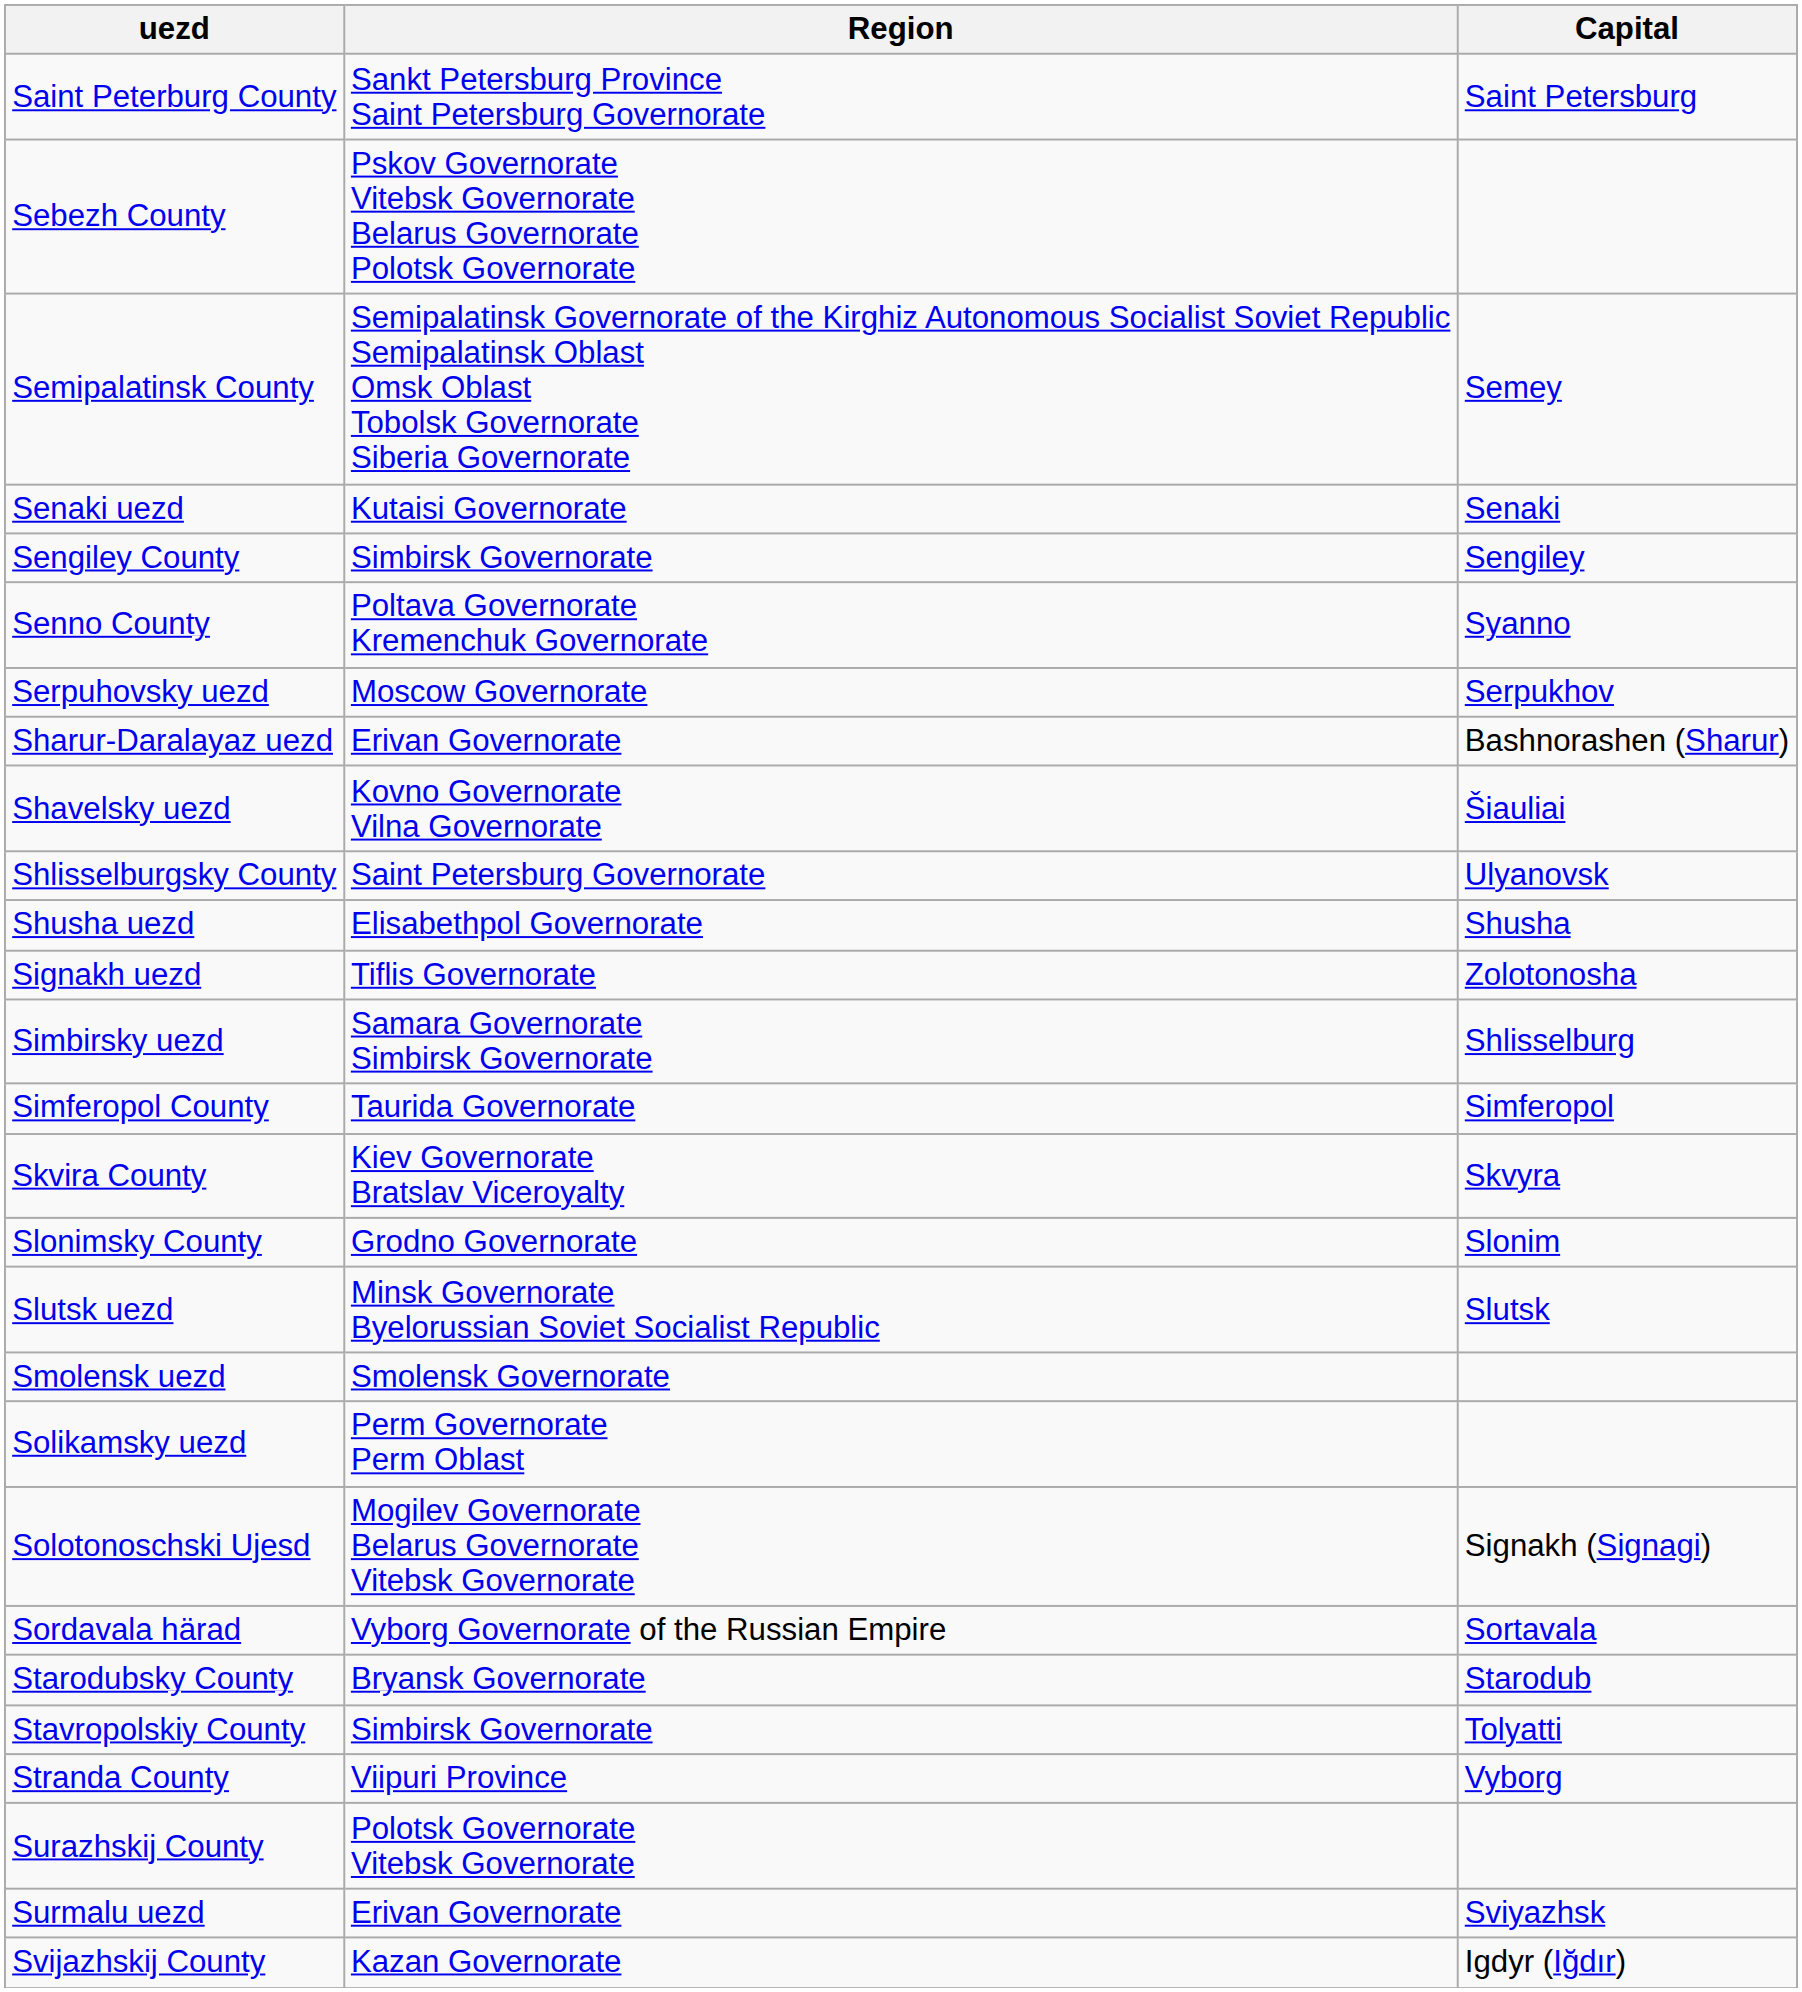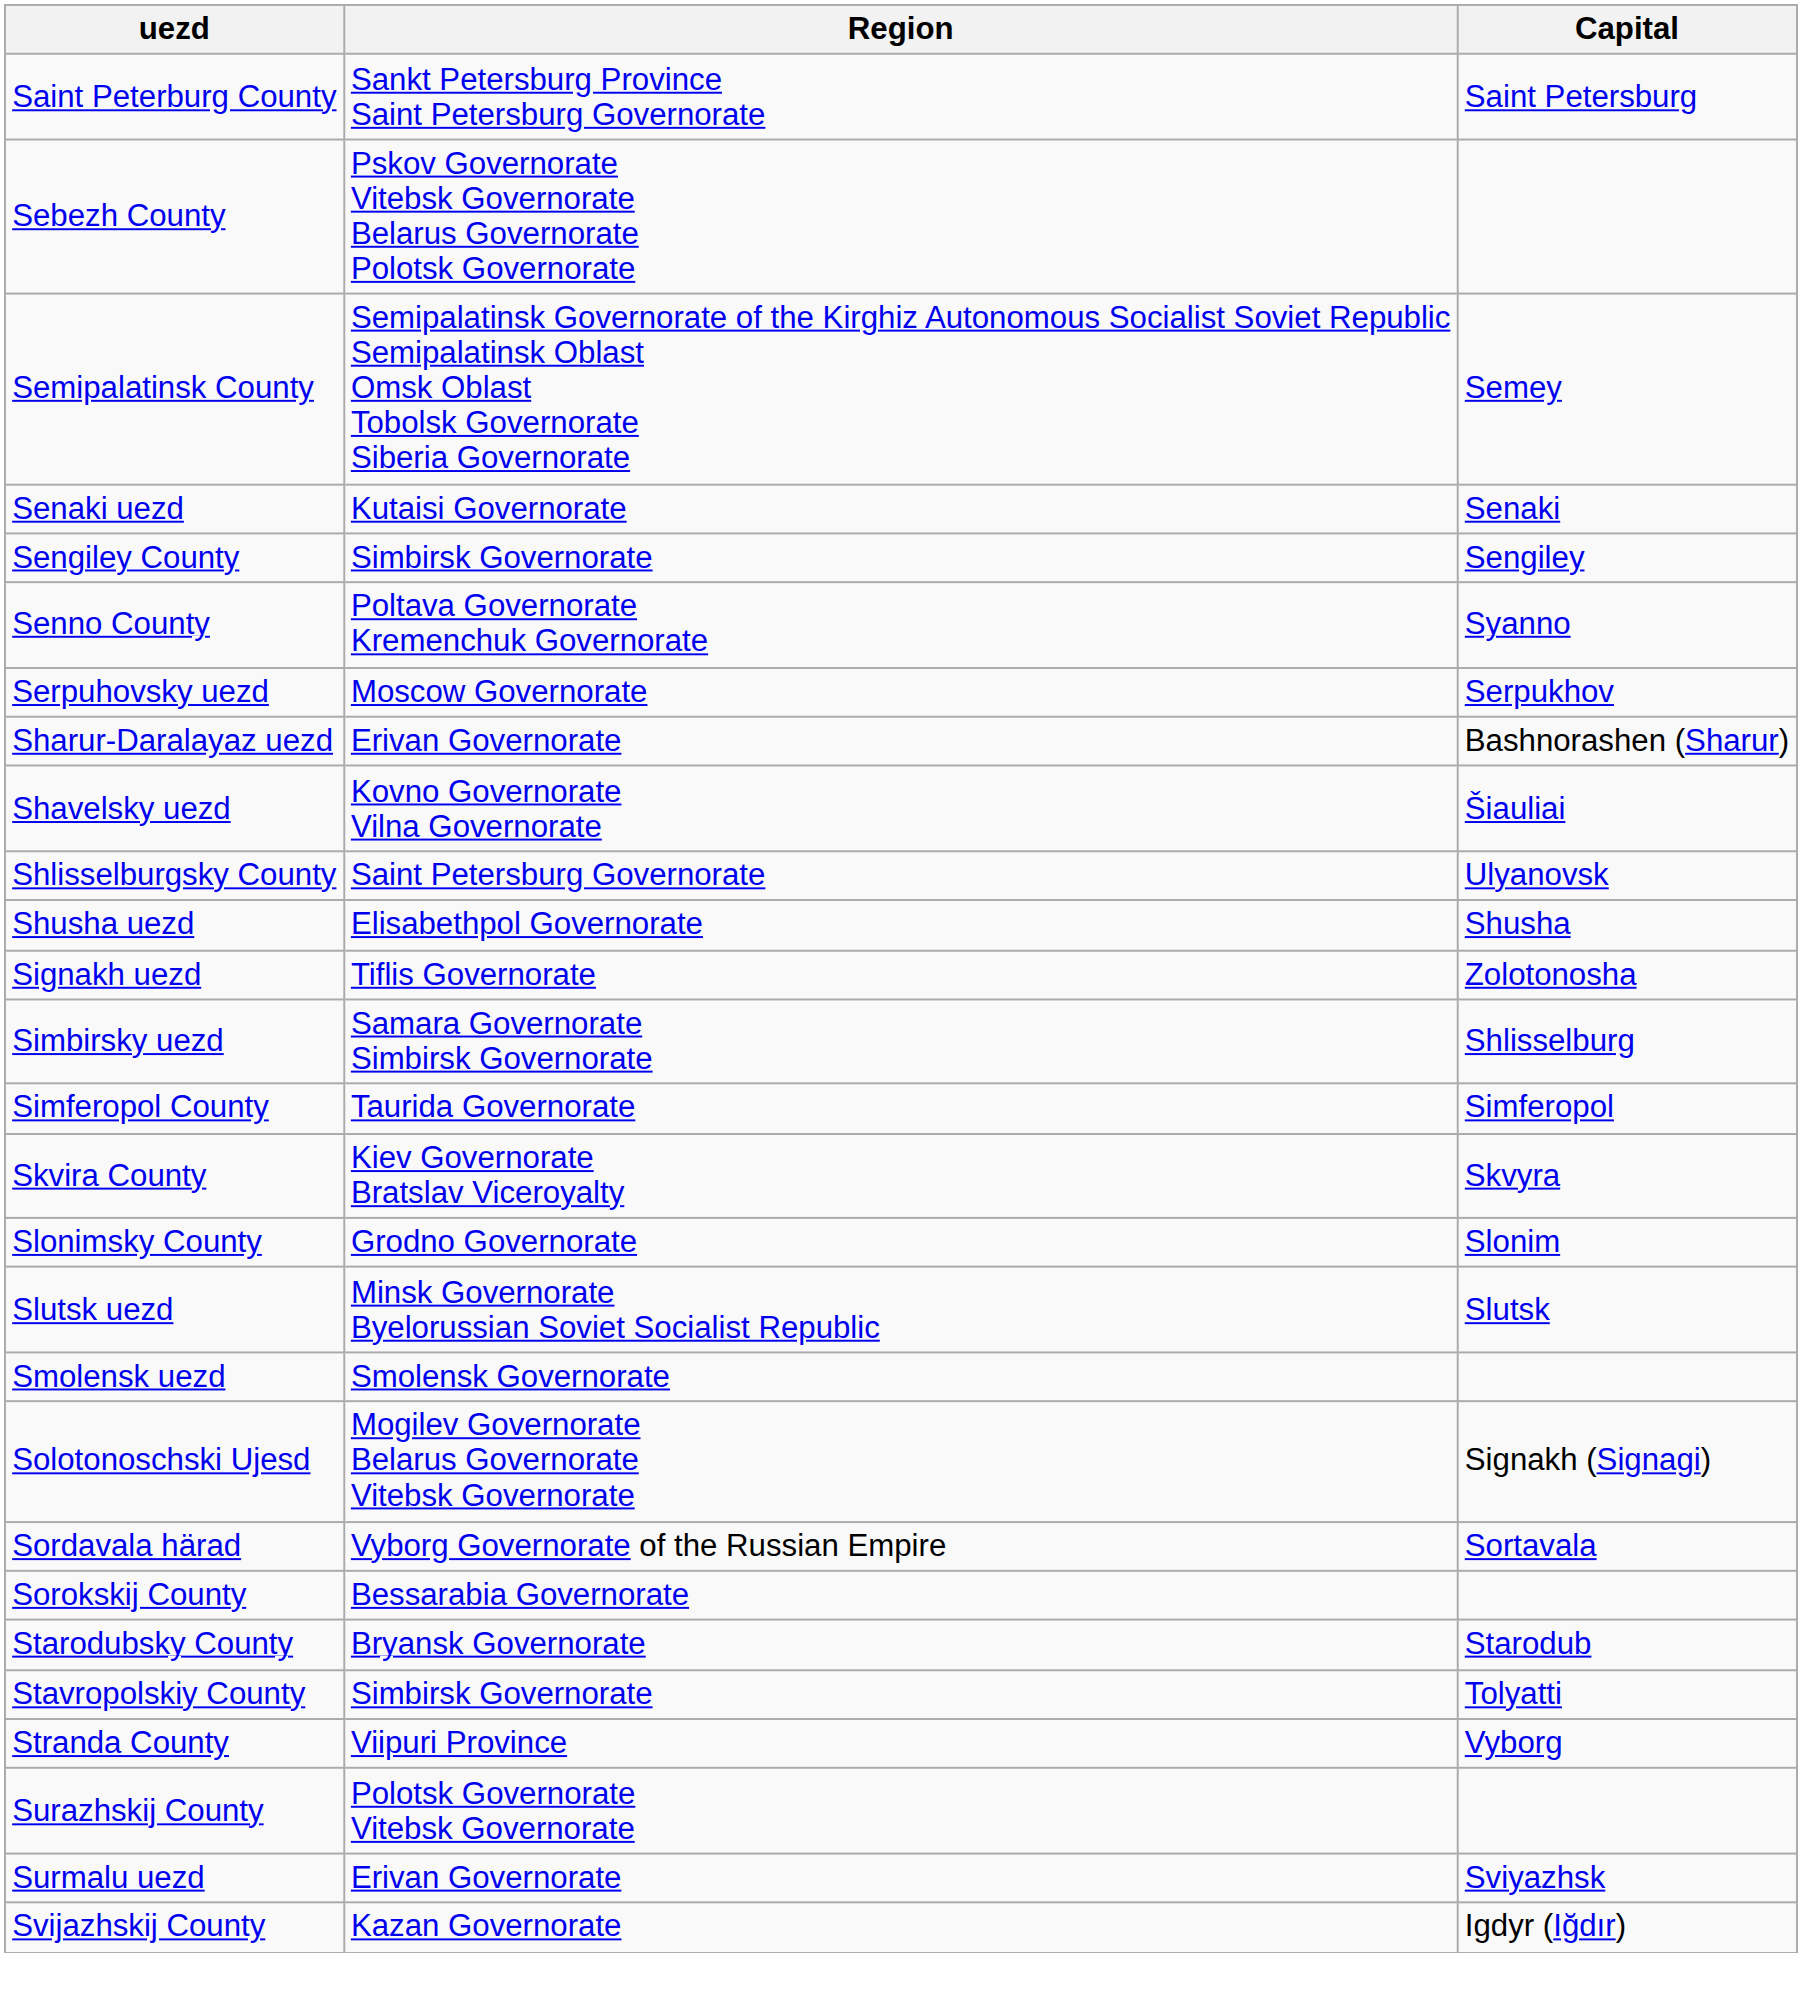- row: Solikamsky uezd | Perm Governorate Perm Oblast
+ row: Sorokskij County | Bessarabia Governorate
